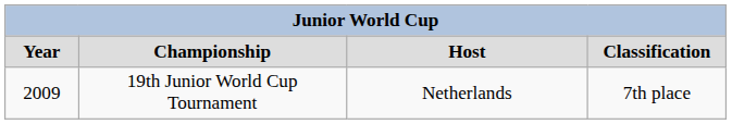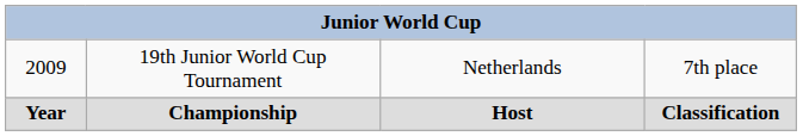rows swapped: Year <-> 2009
